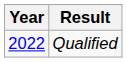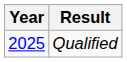Qualified | Year: 2022 -> 2025
